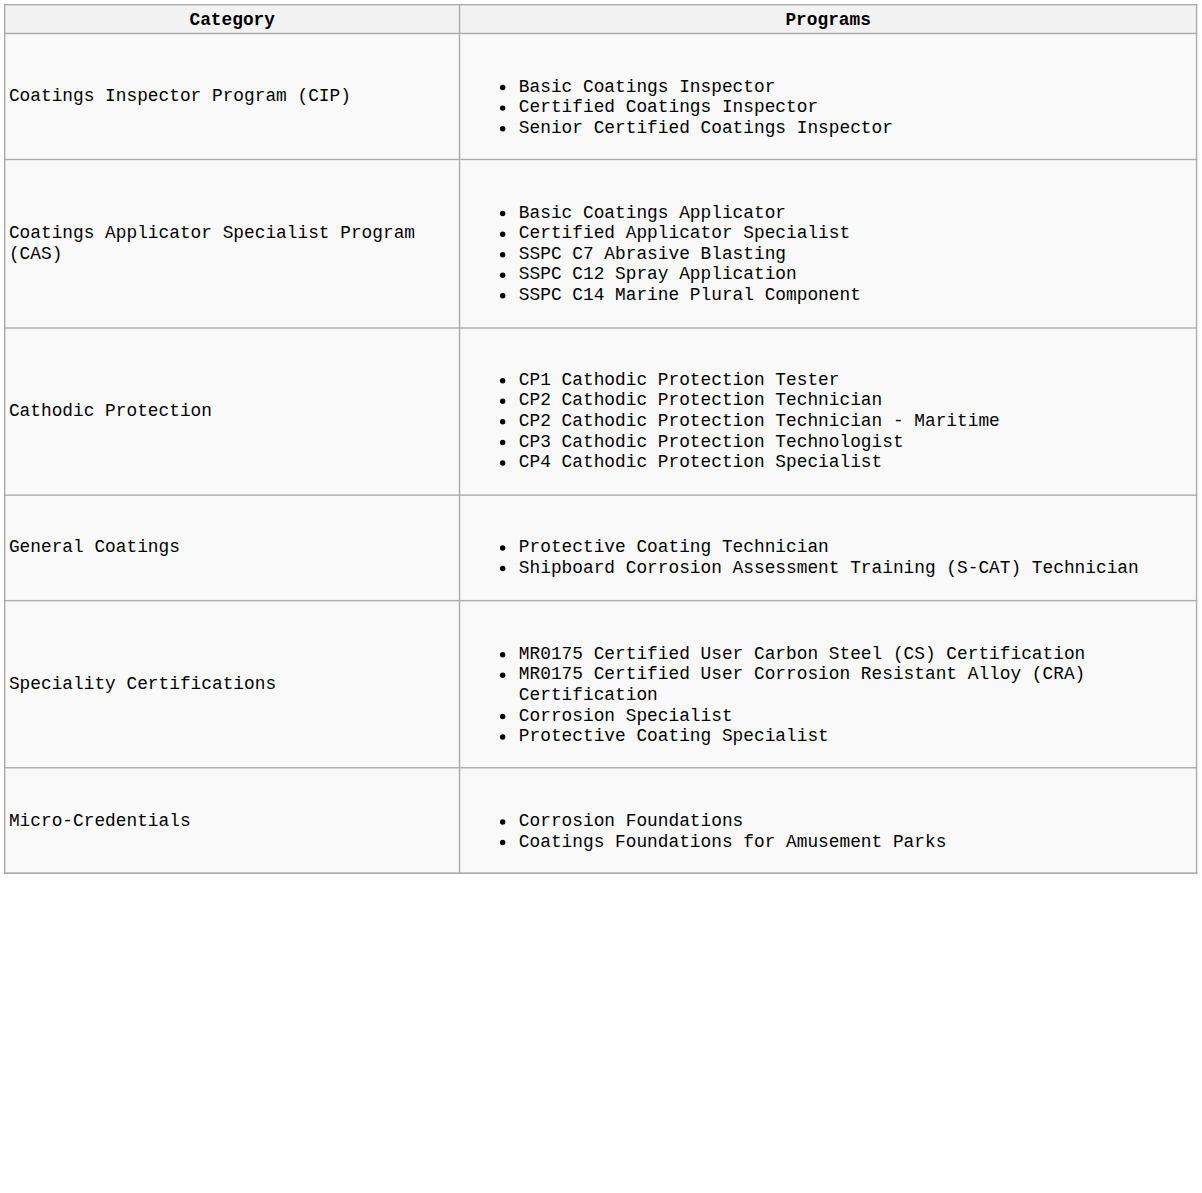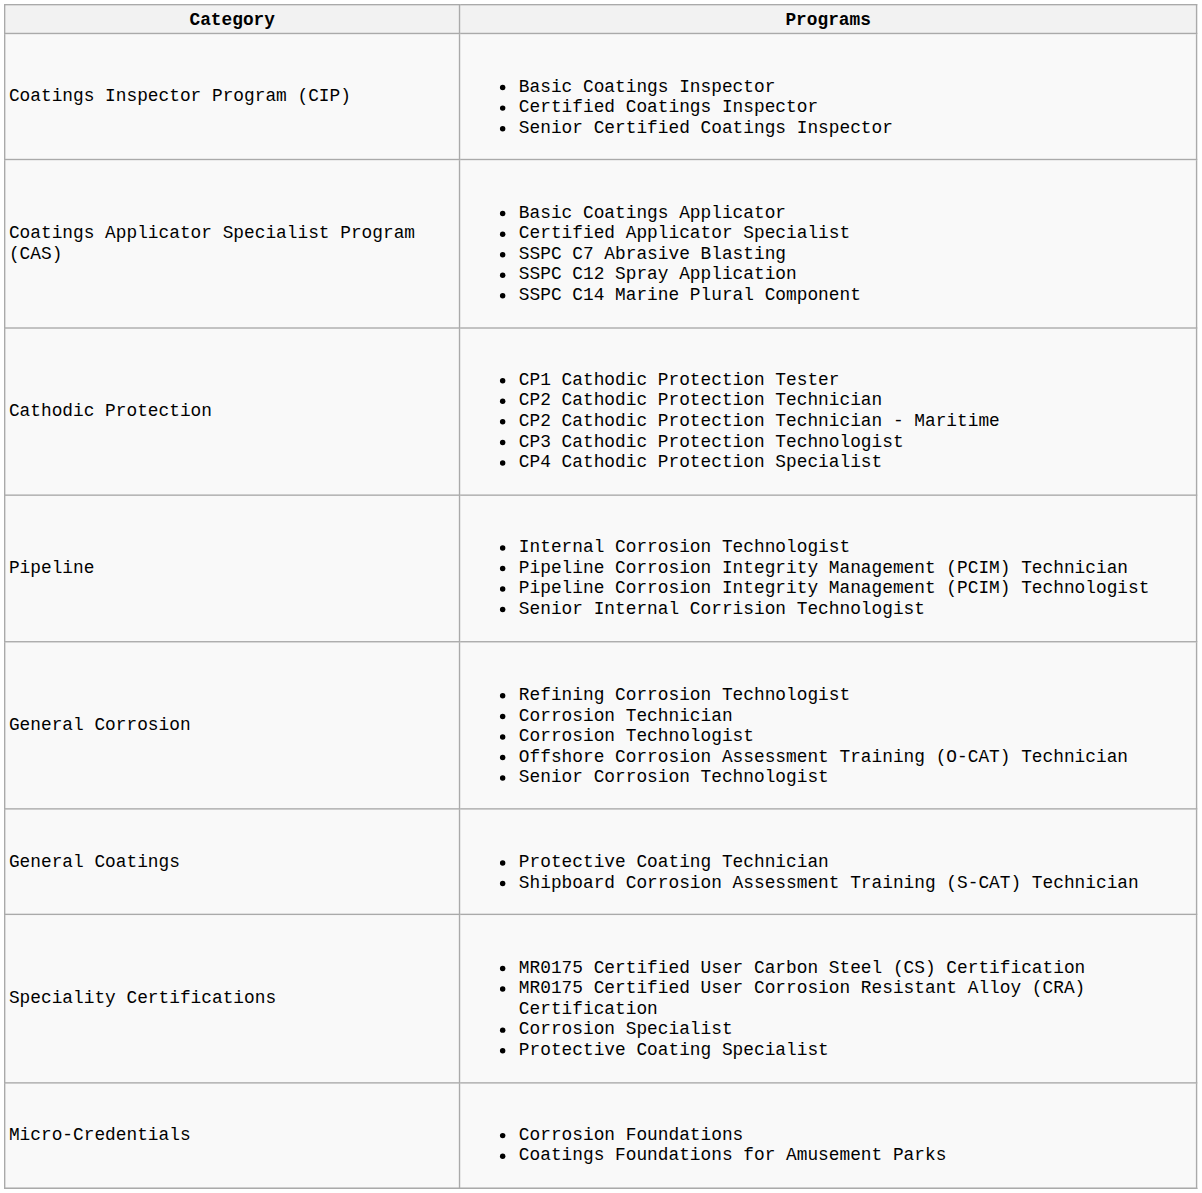+ row: Pipeline | Internal Corrosion Technologist Pipeline Corrosion Integrity Management (PCIM) Technician Pipeline Corrosion Integrity Management (PCIM) Technologist Senior Internal Corrision Technologist
+ row: General Corrosion | Refining Corrosion Technologist Corrosion Technician Corrosion Technologist Offshore Corrosion Assessment Training (O-CAT) Technician Senior Corrosion Technologist
